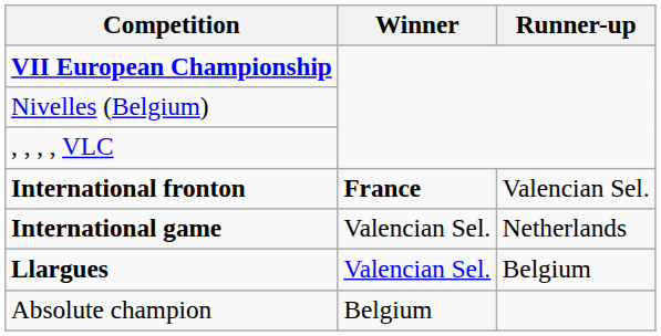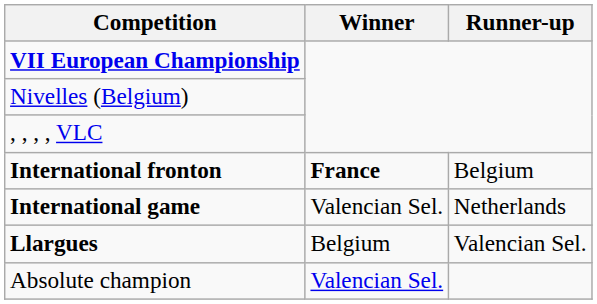International fronton | Runner-up: Valencian Sel. -> Belgium
Llargues | Winner: Valencian Sel. -> Belgium
Llargues | Runner-up: Belgium -> Valencian Sel.
Absolute champion | Winner: Belgium -> Valencian Sel.
